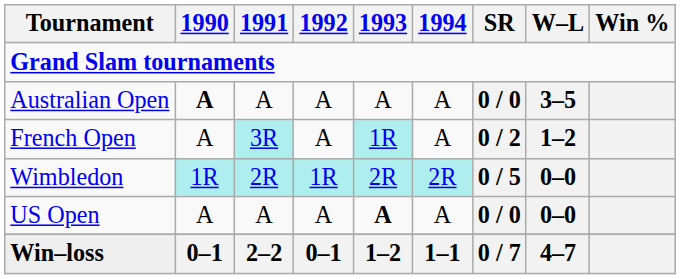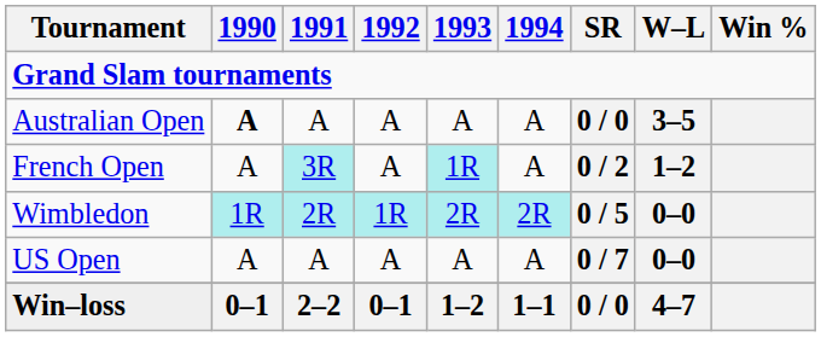US Open | 1993: bold -> normal
US Open | SR: 0 / 0 -> 0 / 7
Win–loss | SR: 0 / 7 -> 0 / 0
